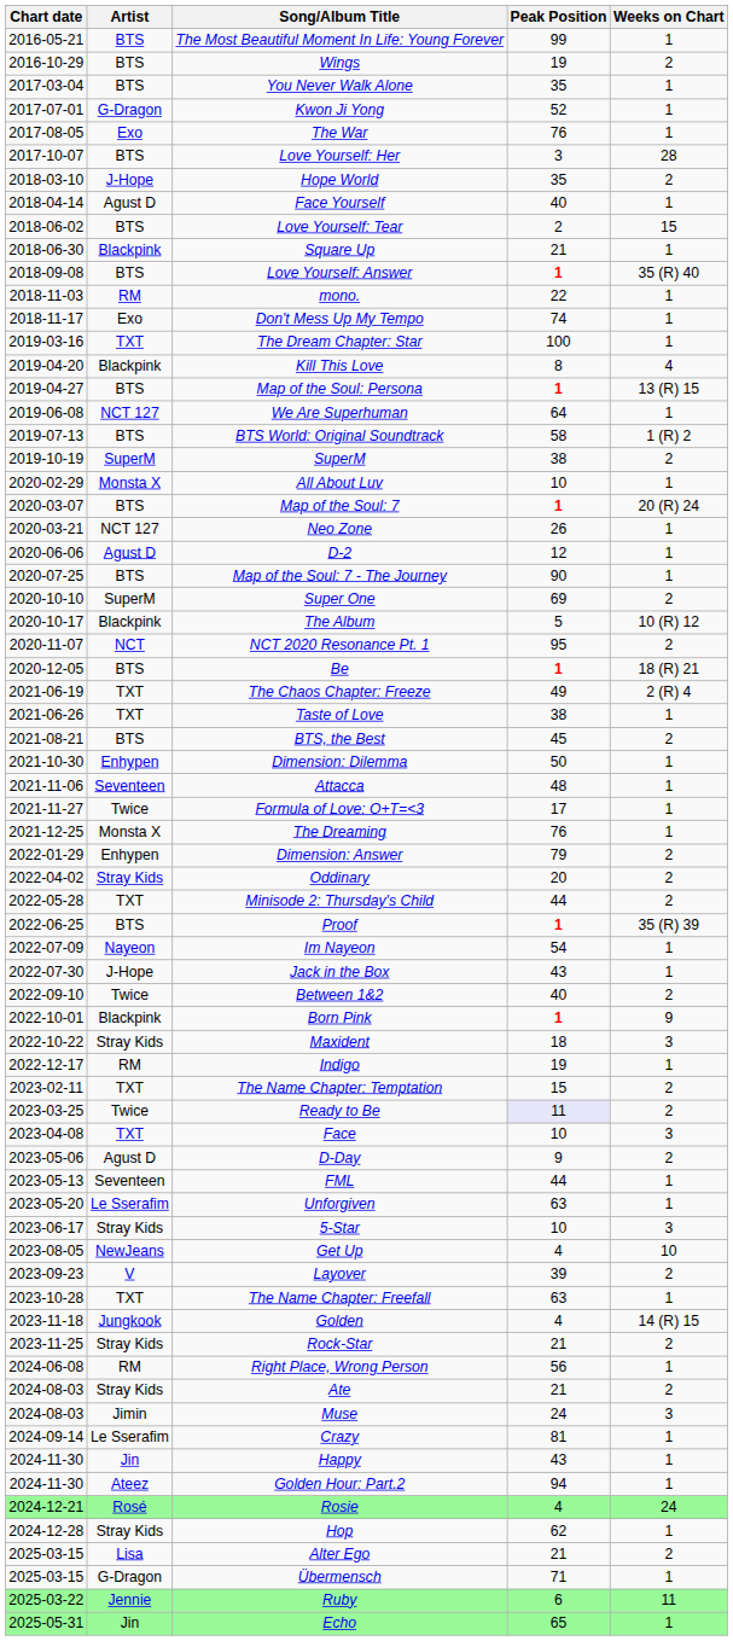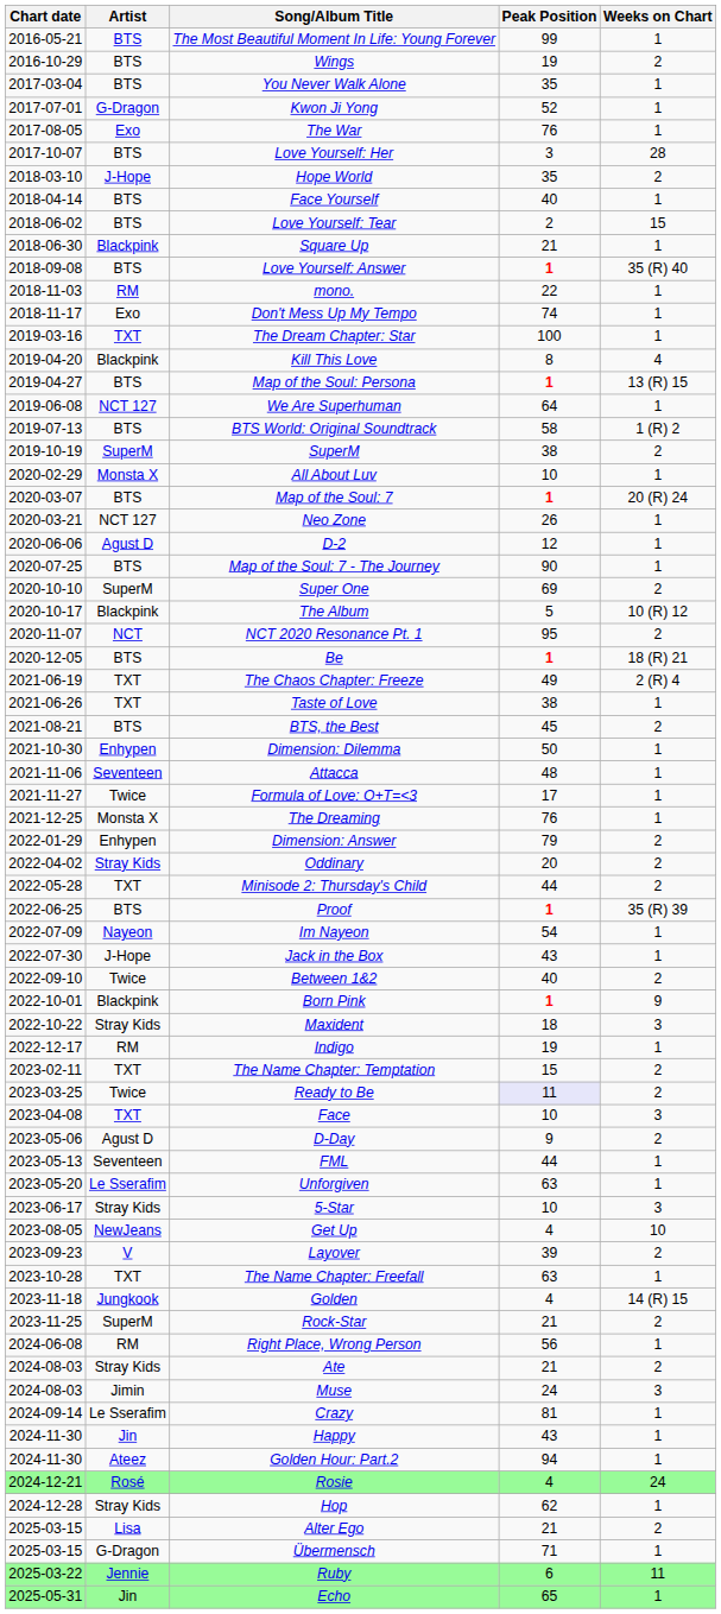Face Yourself | Artist: Agust D -> BTS
Rock-Star | Artist: Stray Kids -> SuperM
